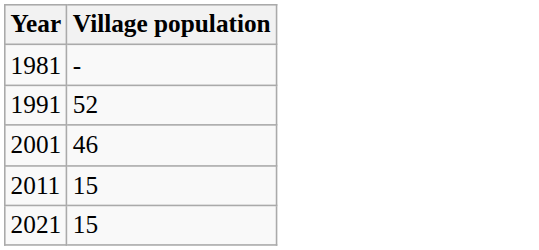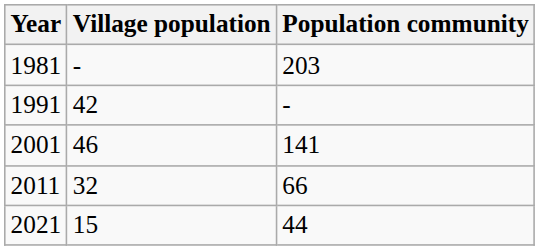+ column: Population community | 203 | - | 141 | 66 | 44
1991 | Village population: 52 -> 42
2011 | Village population: 15 -> 32
